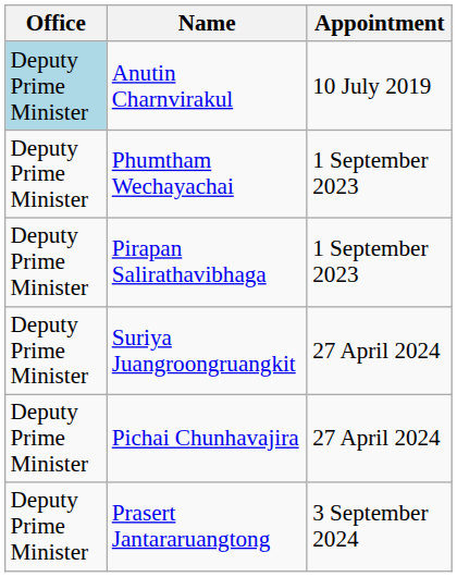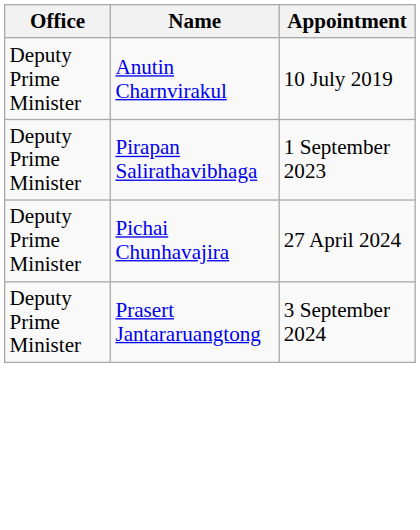Anutin Charnvirakul | Office: lightblue background -> no background
- row: Deputy Prime Minister | Phumtham Wechayachai | 1 September 2023
- row: Deputy Prime Minister | Suriya Juangroongruangkit | 27 April 2024
